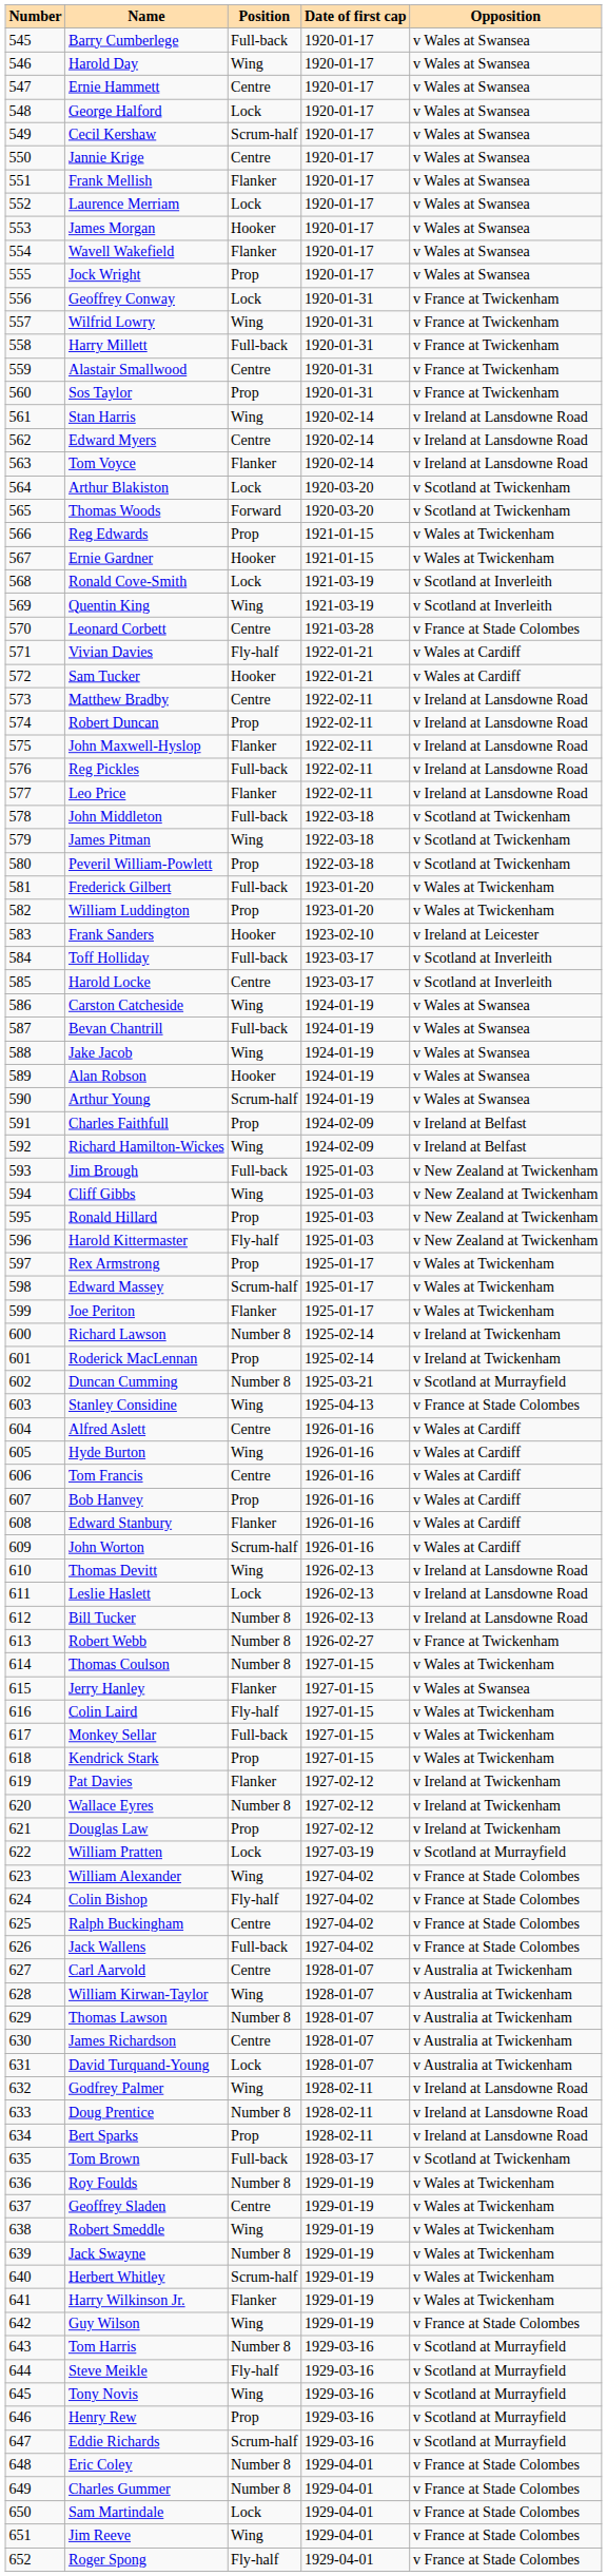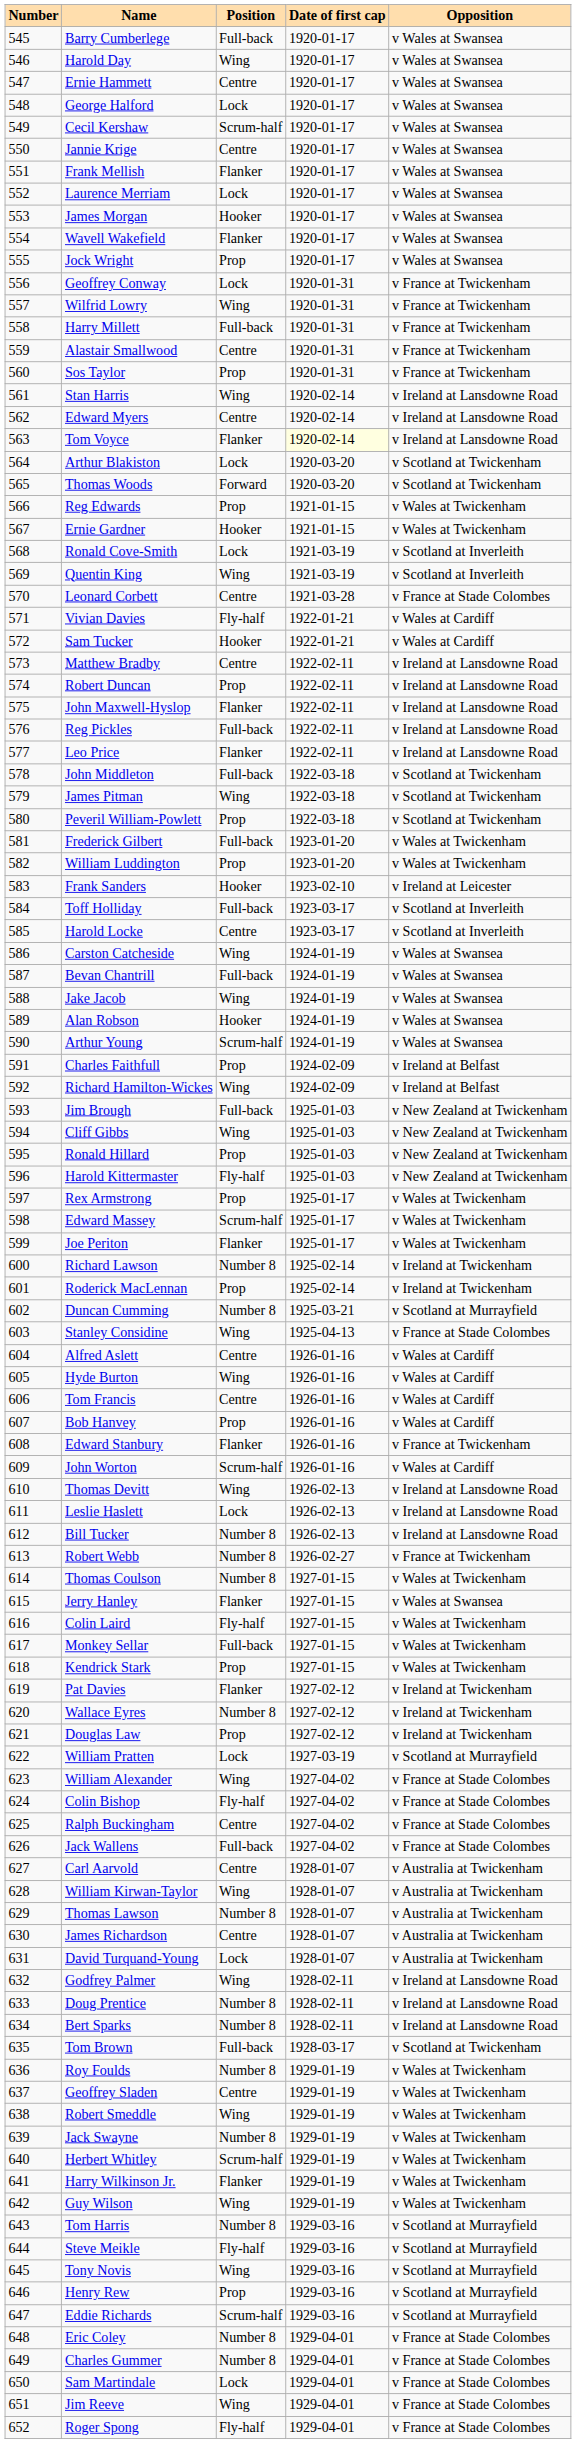Tom Voyce | Date of first cap: no background -> lightyellow background
Edward Stanbury | Opposition: v Wales at Cardiff -> v France at Twickenham
Bert Sparks | Position: Prop -> Number 8
Guy Wilson | Opposition: v France at Stade Colombes -> v Wales at Twickenham
